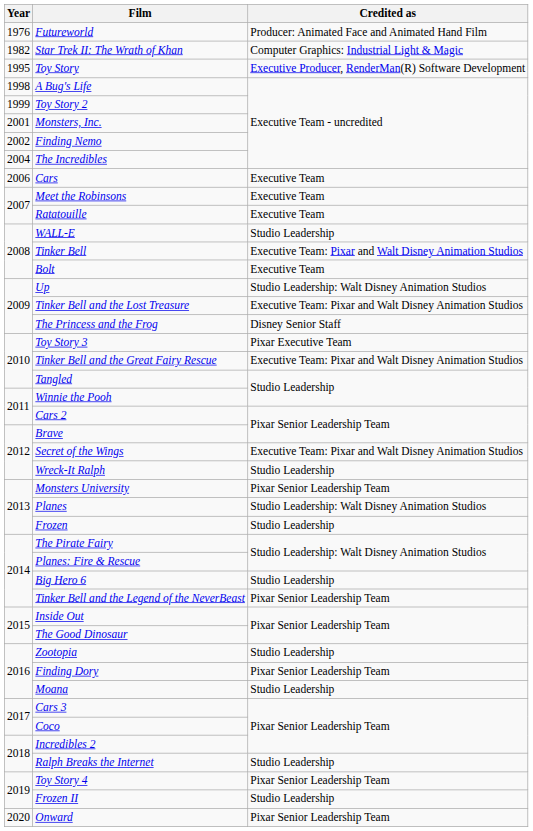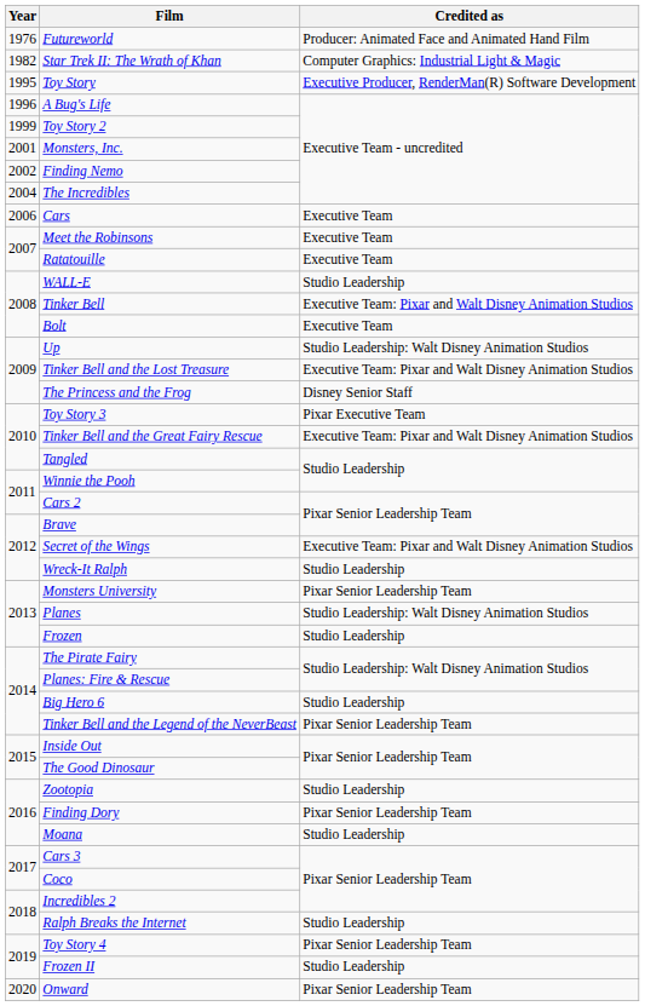A Bug's Life | Year: 1998 -> 1996
